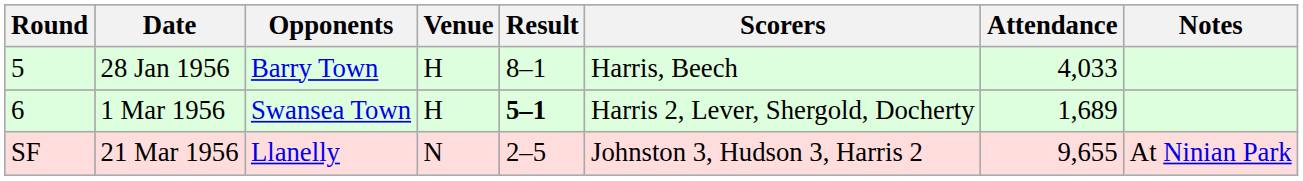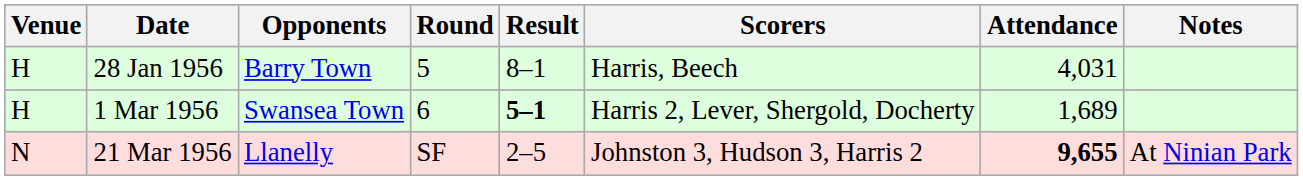columns swapped: Round <-> Venue
28 Jan 1956 | Attendance: 4,033 -> 4,031
21 Mar 1956 | Attendance: normal -> bold
